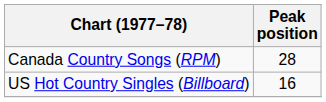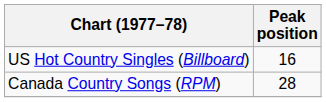rows swapped: Canada Country Songs (RPM) <-> US Hot Country Singles (Billboard)
